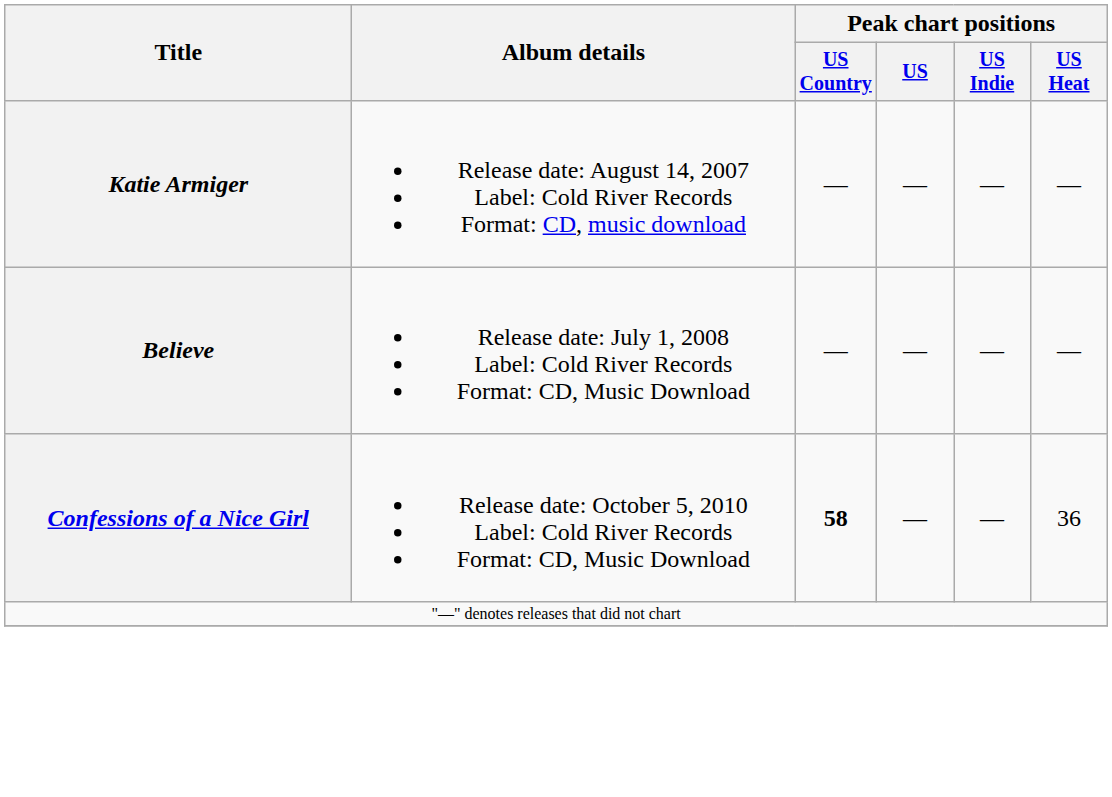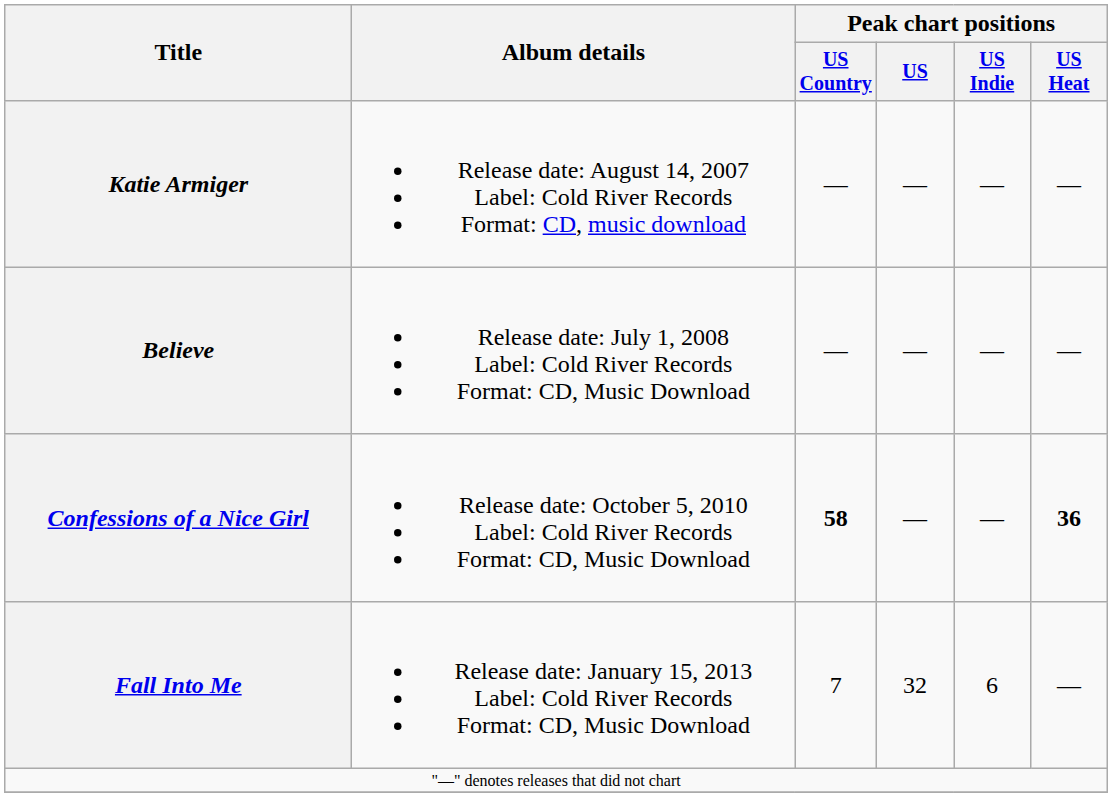Confessions of a Nice Girl | Peak chart positions / US Heat: normal -> bold
+ row: Fall Into Me | Release date: January 15, 2013 Label: Cold River Records Format: CD, Music Download | 7 | 32 | 6 | —
